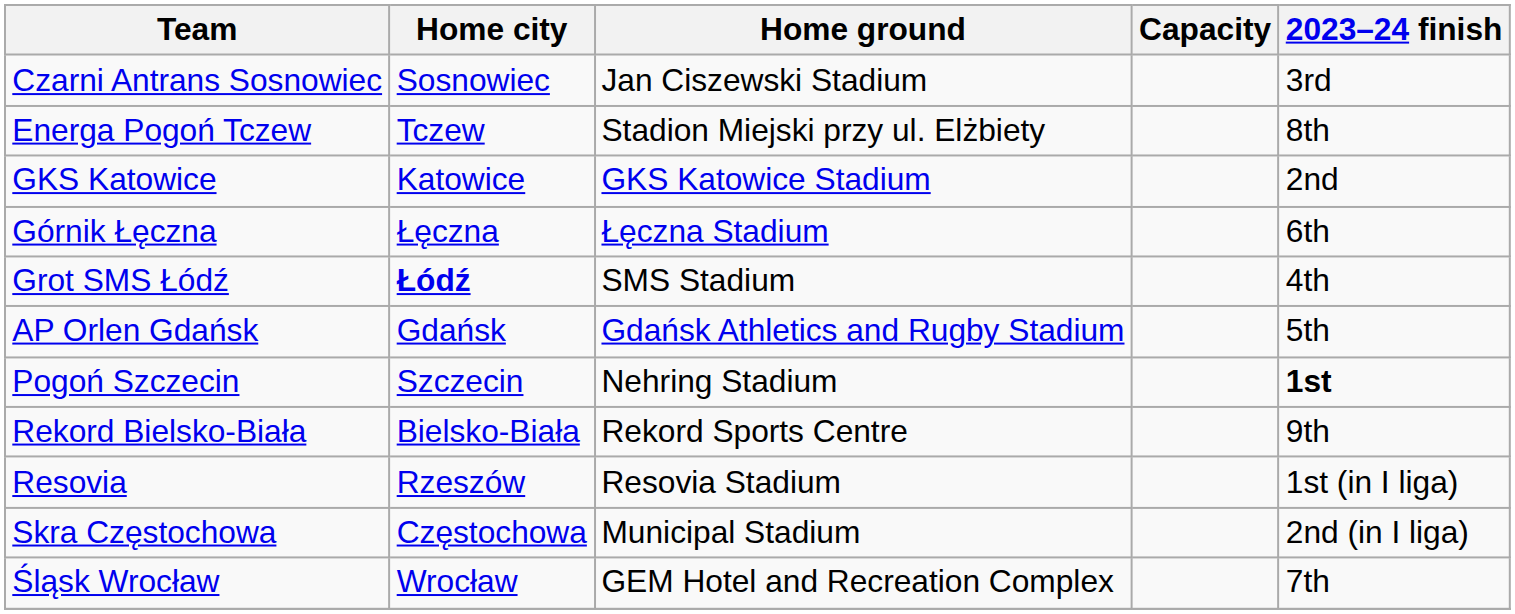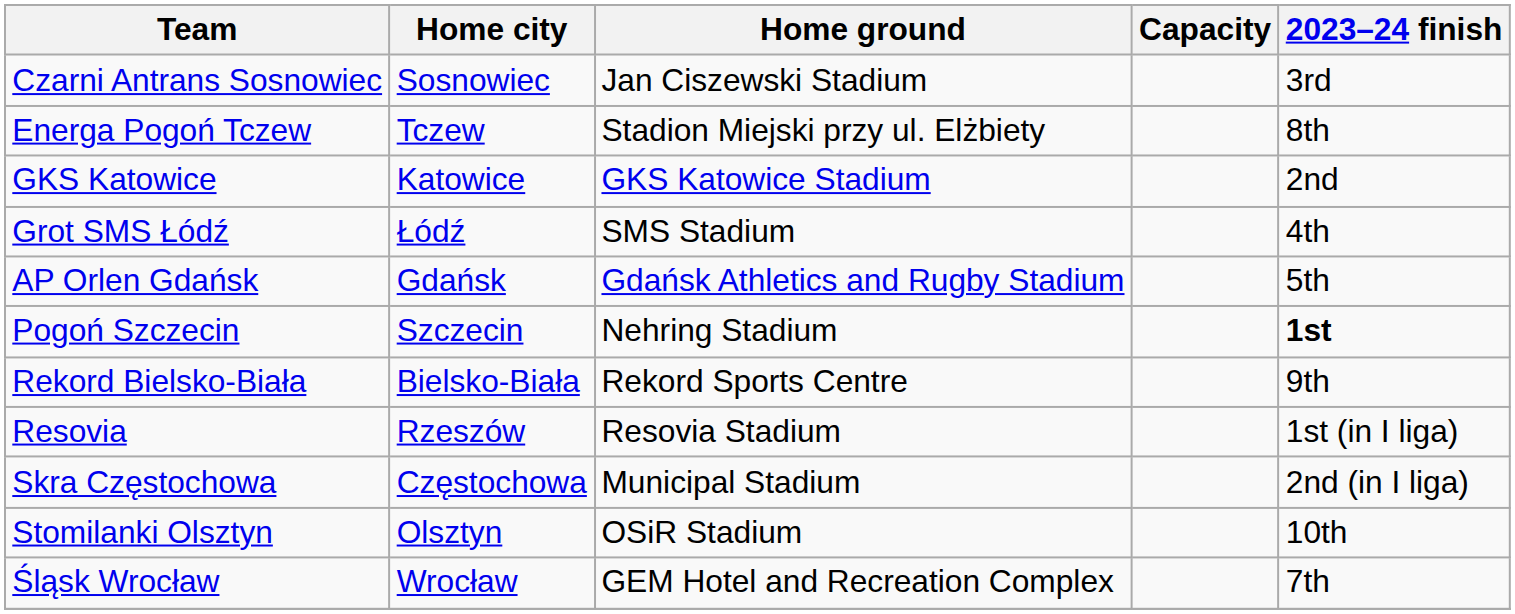- row: Górnik Łęczna | Łęczna | Łęczna Stadium | 6th
Grot SMS Łódź | Home city: bold -> normal
+ row: Stomilanki Olsztyn | Olsztyn | OSiR Stadium | 10th
